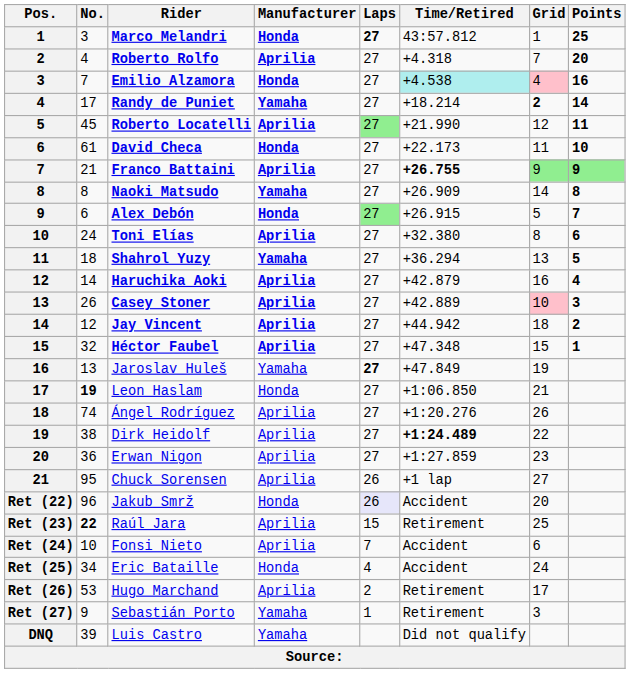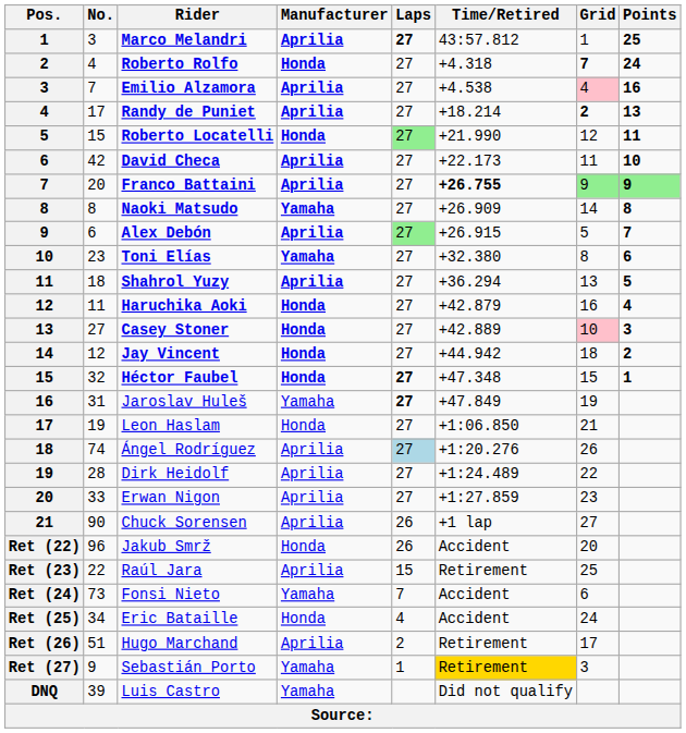Marco Melandri | Manufacturer: Honda -> Aprilia
Roberto Rolfo | Manufacturer: Aprilia -> Honda
Roberto Rolfo | Grid: normal -> bold
Roberto Rolfo | Points: 20 -> 24
Emilio Alzamora | Manufacturer: Honda -> Aprilia
Emilio Alzamora | Time/Retired: paleturquoise background -> no background
Randy de Puniet | Manufacturer: Yamaha -> Aprilia
Randy de Puniet | Points: 14 -> 13
Roberto Locatelli | No.: 45 -> 15
Roberto Locatelli | Manufacturer: Aprilia -> Honda
David Checa | No.: 61 -> 42
David Checa | Manufacturer: Honda -> Aprilia
Franco Battaini | No.: 21 -> 20
Alex Debón | Manufacturer: Honda -> Aprilia
Toni Elías | No.: 24 -> 23
Toni Elías | Manufacturer: Aprilia -> Yamaha
Shahrol Yuzy | Manufacturer: Yamaha -> Aprilia
Haruchika Aoki | No.: 14 -> 11
Haruchika Aoki | Manufacturer: Aprilia -> Honda
Casey Stoner | No.: 26 -> 27
Casey Stoner | Manufacturer: Aprilia -> Honda
Jay Vincent | Manufacturer: Aprilia -> Honda
Héctor Faubel | Manufacturer: Aprilia -> Honda
Héctor Faubel | Laps: normal -> bold
Jaroslav Huleš | No.: 13 -> 31
Leon Haslam | No.: bold -> normal
Ángel Rodríguez | Laps: no background -> lightblue background
Dirk Heidolf | No.: 38 -> 28
Dirk Heidolf | Time/Retired: bold -> normal
Erwan Nigon | No.: 36 -> 33
Chuck Sorensen | No.: 95 -> 90
Jakub Smrž | Laps: lavender background -> no background
Raúl Jara | No.: bold -> normal
Fonsi Nieto | No.: 10 -> 73
Fonsi Nieto | Manufacturer: Aprilia -> Yamaha
Hugo Marchand | No.: 53 -> 51
Sebastián Porto | Time/Retired: no background -> gold background
